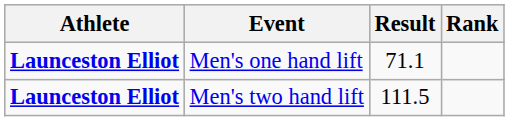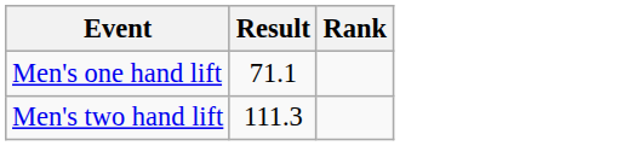- column: Athlete | Launceston Elliot | Launceston Elliot
Men's two hand lift | Result: 111.5 -> 111.3
